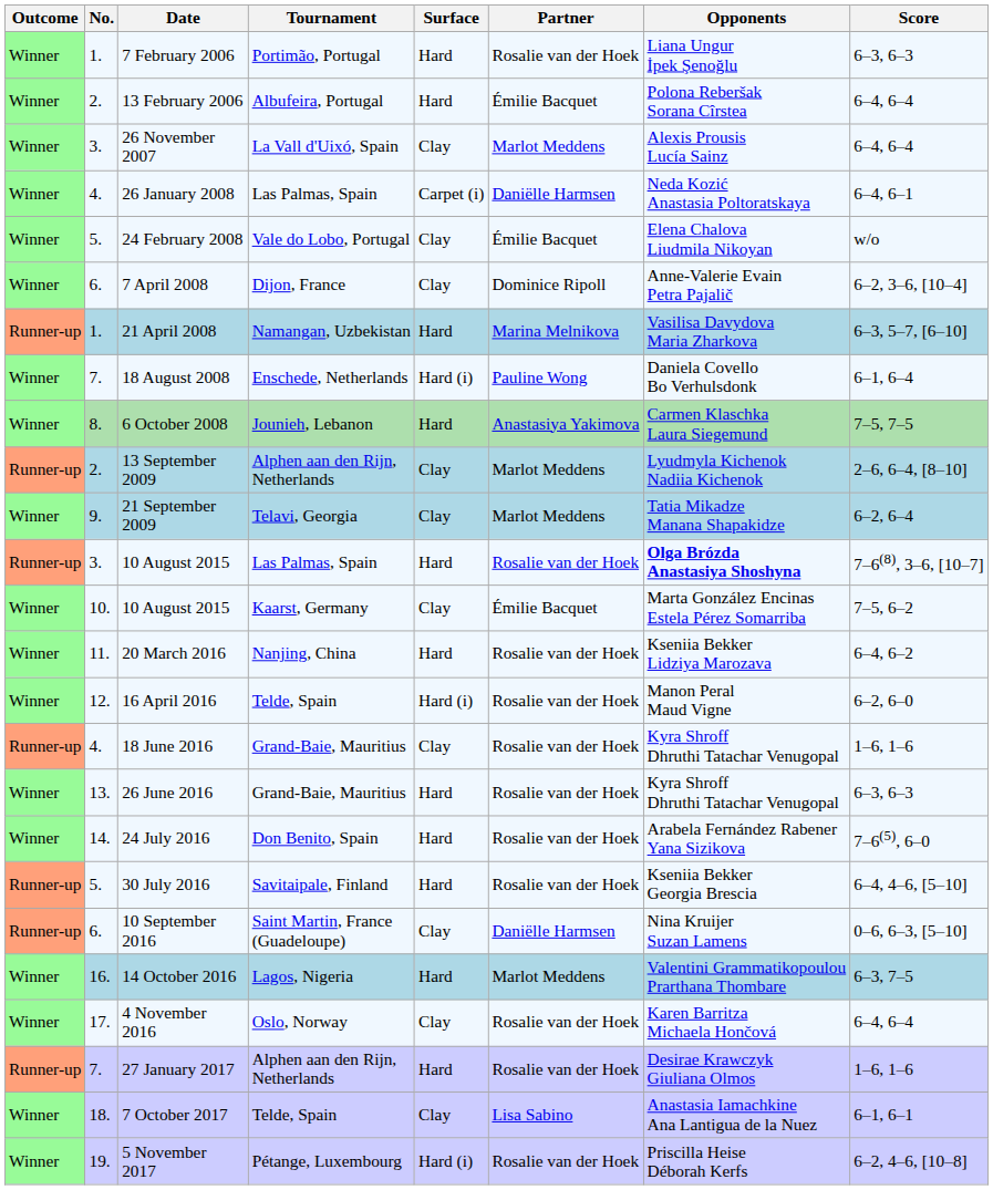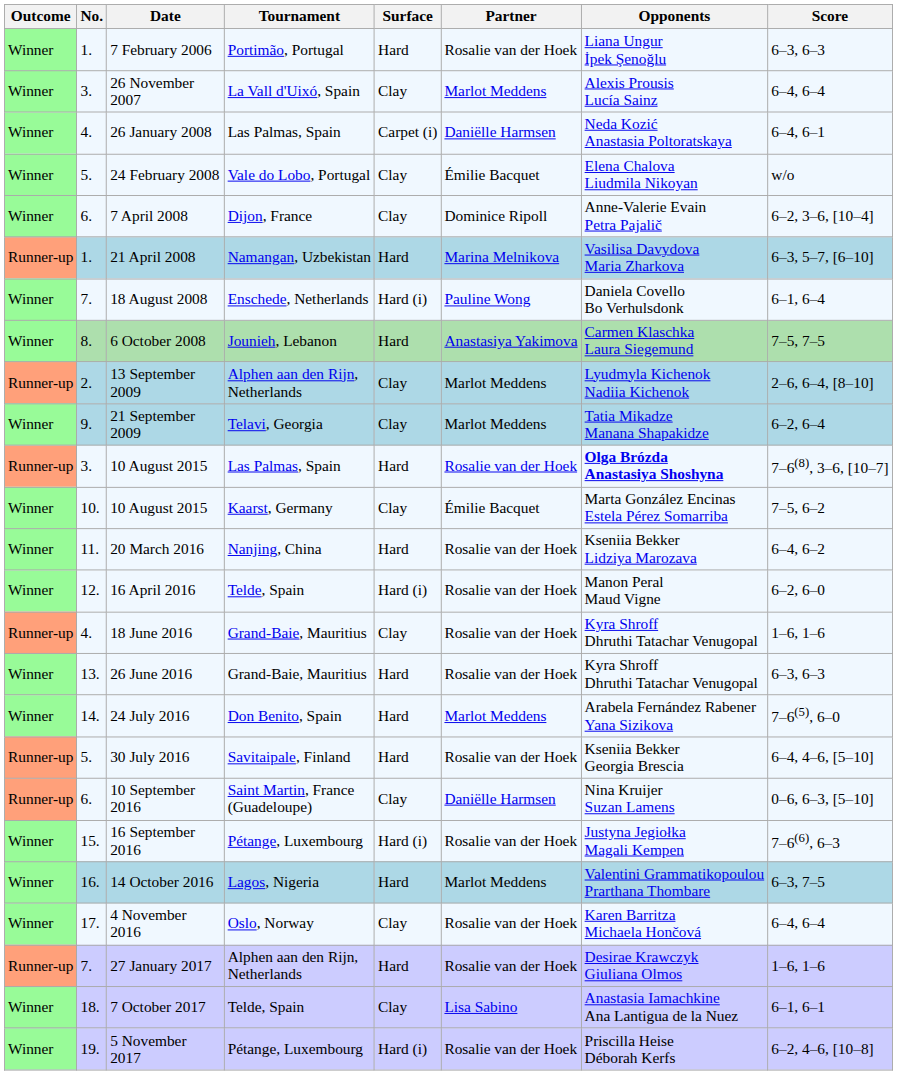- row: Winner | 2. | 13 February 2006 | Albufeira, Portugal | Hard | Émilie Bacquet | Polona Reberšak Sorana Cîrstea | 6–4, 6–4
24 July 2016 | Partner: Rosalie van der Hoek -> Marlot Meddens
+ row: Winner | 15. | 16 September 2016 | Pétange, Luxembourg | Hard (i) | Rosalie van der Hoek | Justyna Jegiołka Magali Kempen | 7–6(6), 6–3
